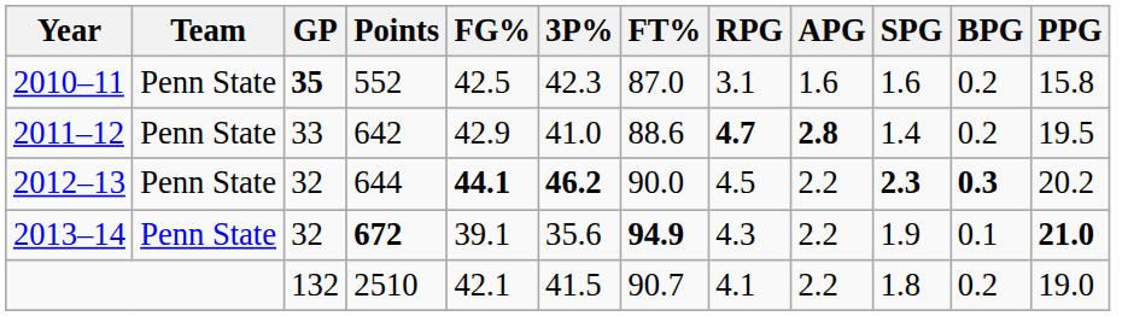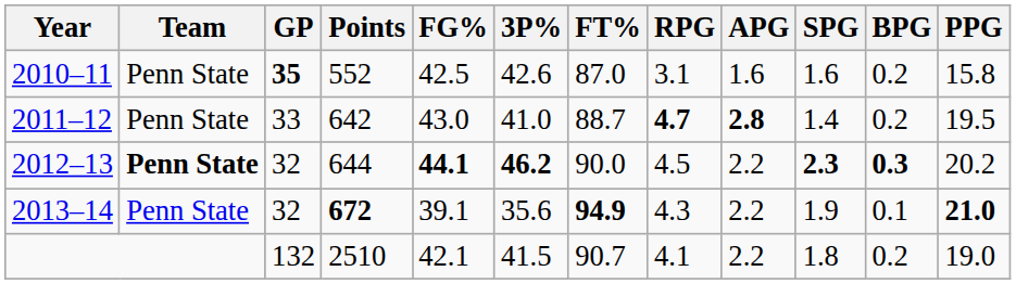2010–11 | 3P%: 42.3 -> 42.6
2011–12 | FG%: 42.9 -> 43.0
2011–12 | FT%: 88.6 -> 88.7
2012–13 | Team: normal -> bold
